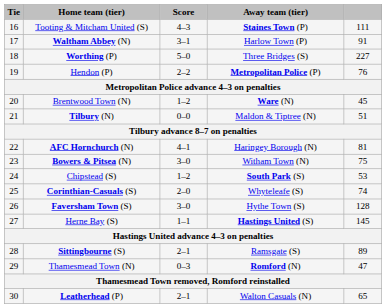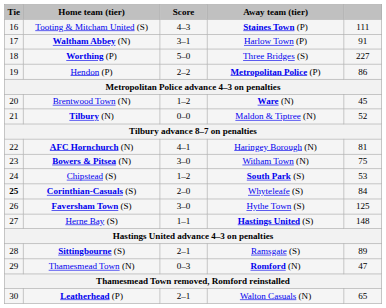Hendon (P) | column 5: 76 -> 86
Tilbury (N) | column 5: 51 -> 52
Corinthian-Casuals (S) | Tie: normal -> bold
Corinthian-Casuals (S) | column 5: 74 -> 84
Faversham Town (S) | column 5: 128 -> 125
Herne Bay (S) | column 5: 145 -> 148
